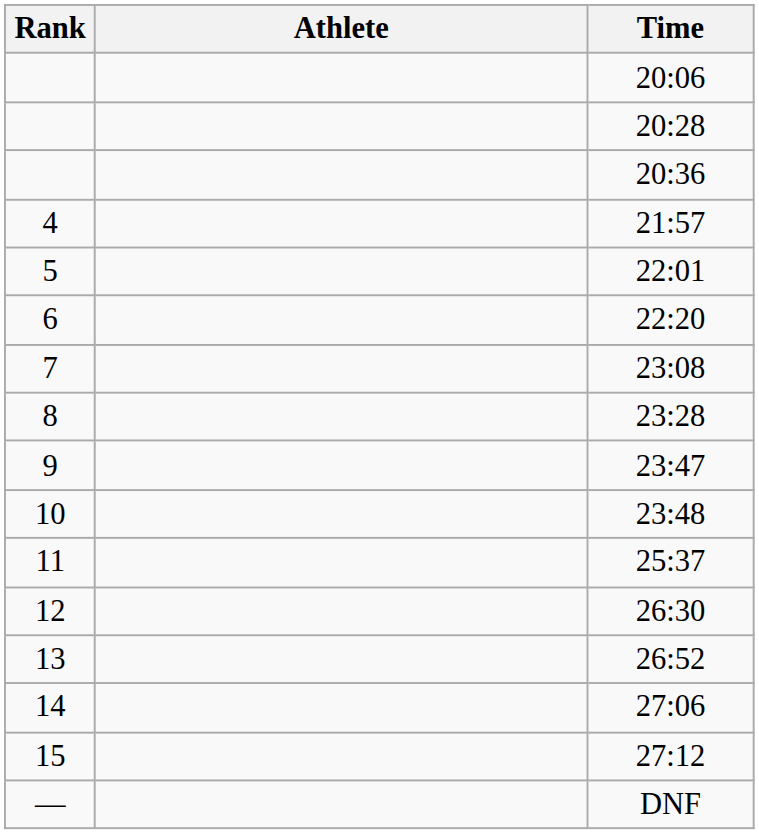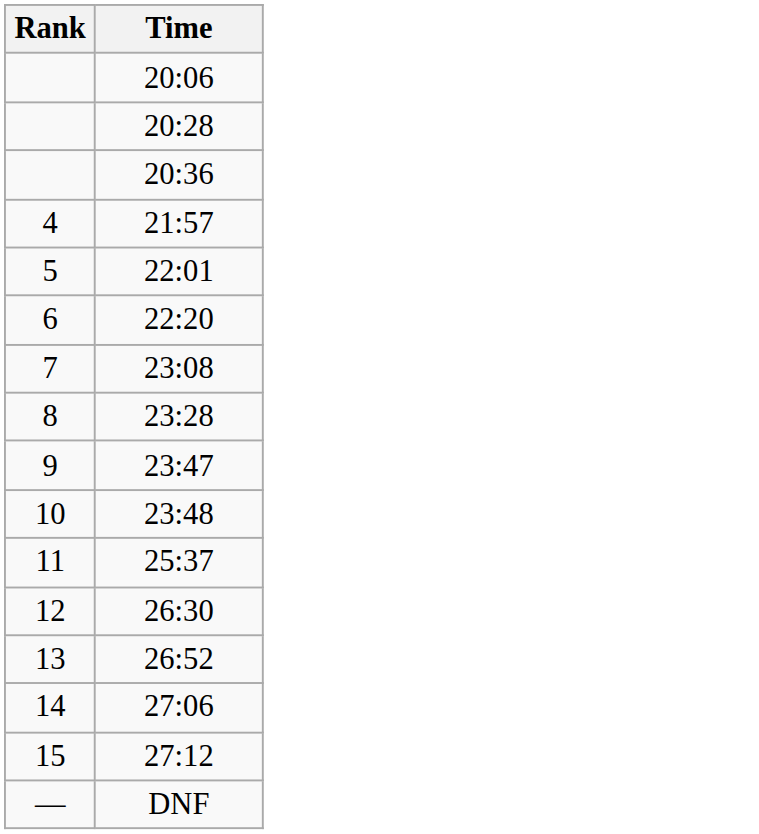- column: Athlete
